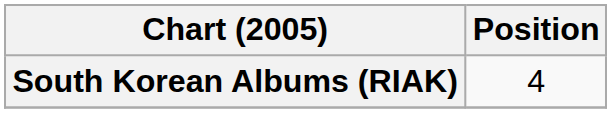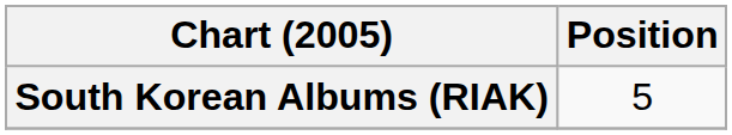South Korean Albums (RIAK) | Position: 4 -> 5
